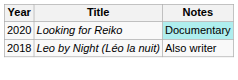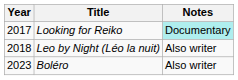Looking for Reiko | Year: 2020 -> 2017
+ row: 2023 | Boléro | Also writer
